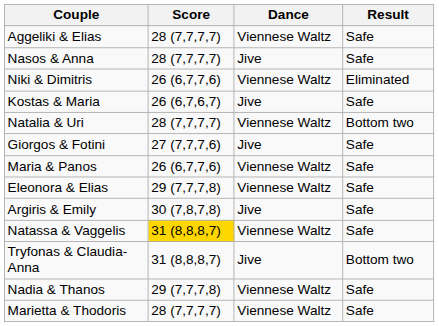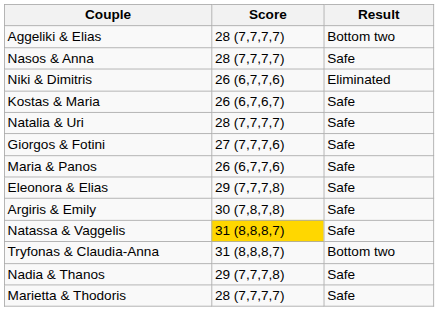- column: Dance | Viennese Waltz | Jive | Viennese Waltz | Jive | Viennese Waltz | Jive | Viennese Waltz | Viennese Waltz | Jive | Viennese Waltz | Jive | Viennese Waltz | Viennese Waltz
Aggeliki & Elias | Result: Safe -> Bottom two
Natalia & Uri | Result: Bottom two -> Safe
